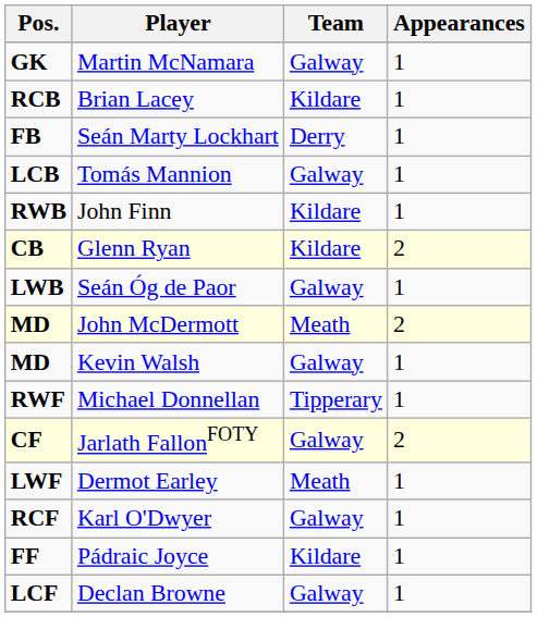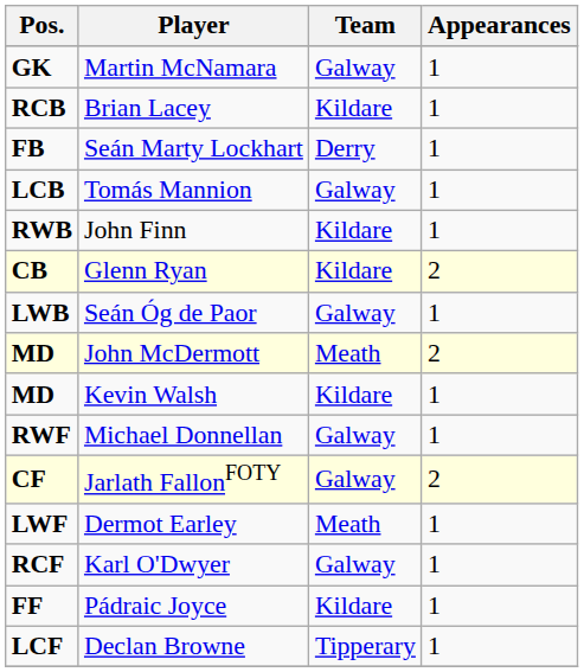Kevin Walsh | Team: Galway -> Kildare
Michael Donnellan | Team: Tipperary -> Galway
Declan Browne | Team: Galway -> Tipperary
